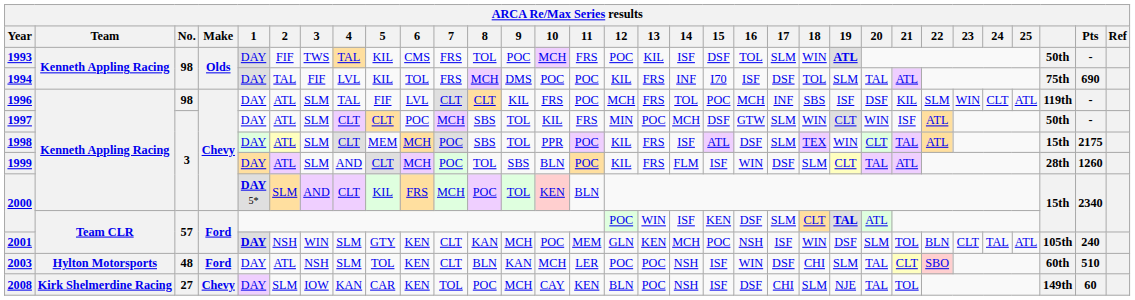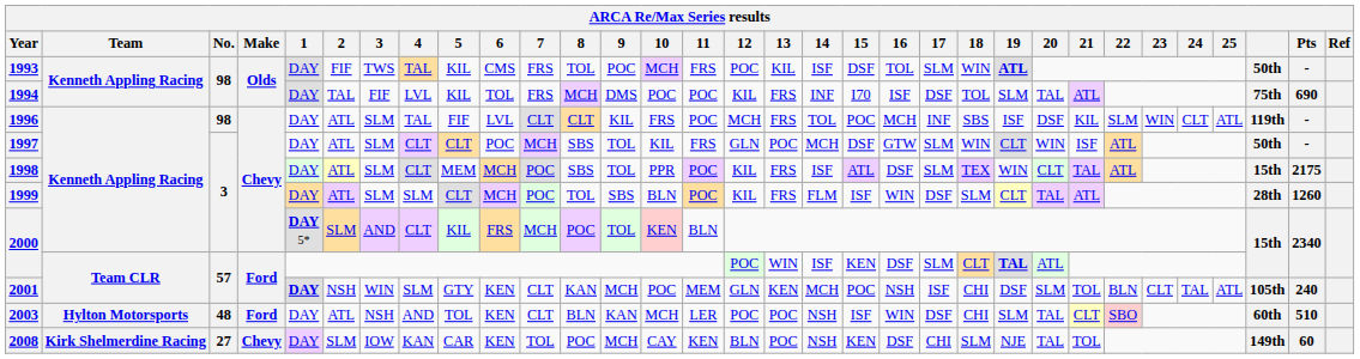1997 | 12: MIN -> GLN
1999 | 4: AND -> SLM
2001 | 18: WIN -> CHI
2003 | 4: SLM -> AND
2008 | 15: ISF -> KEN
